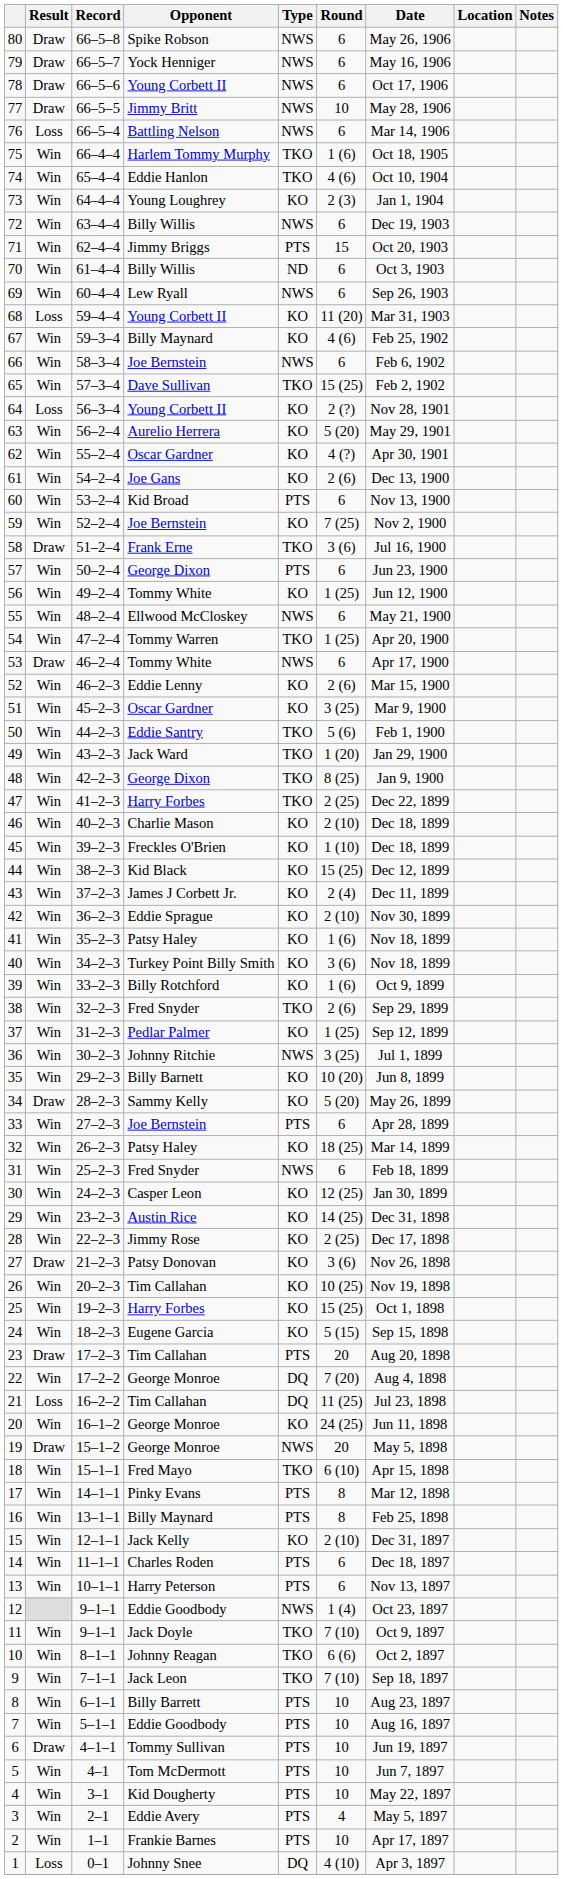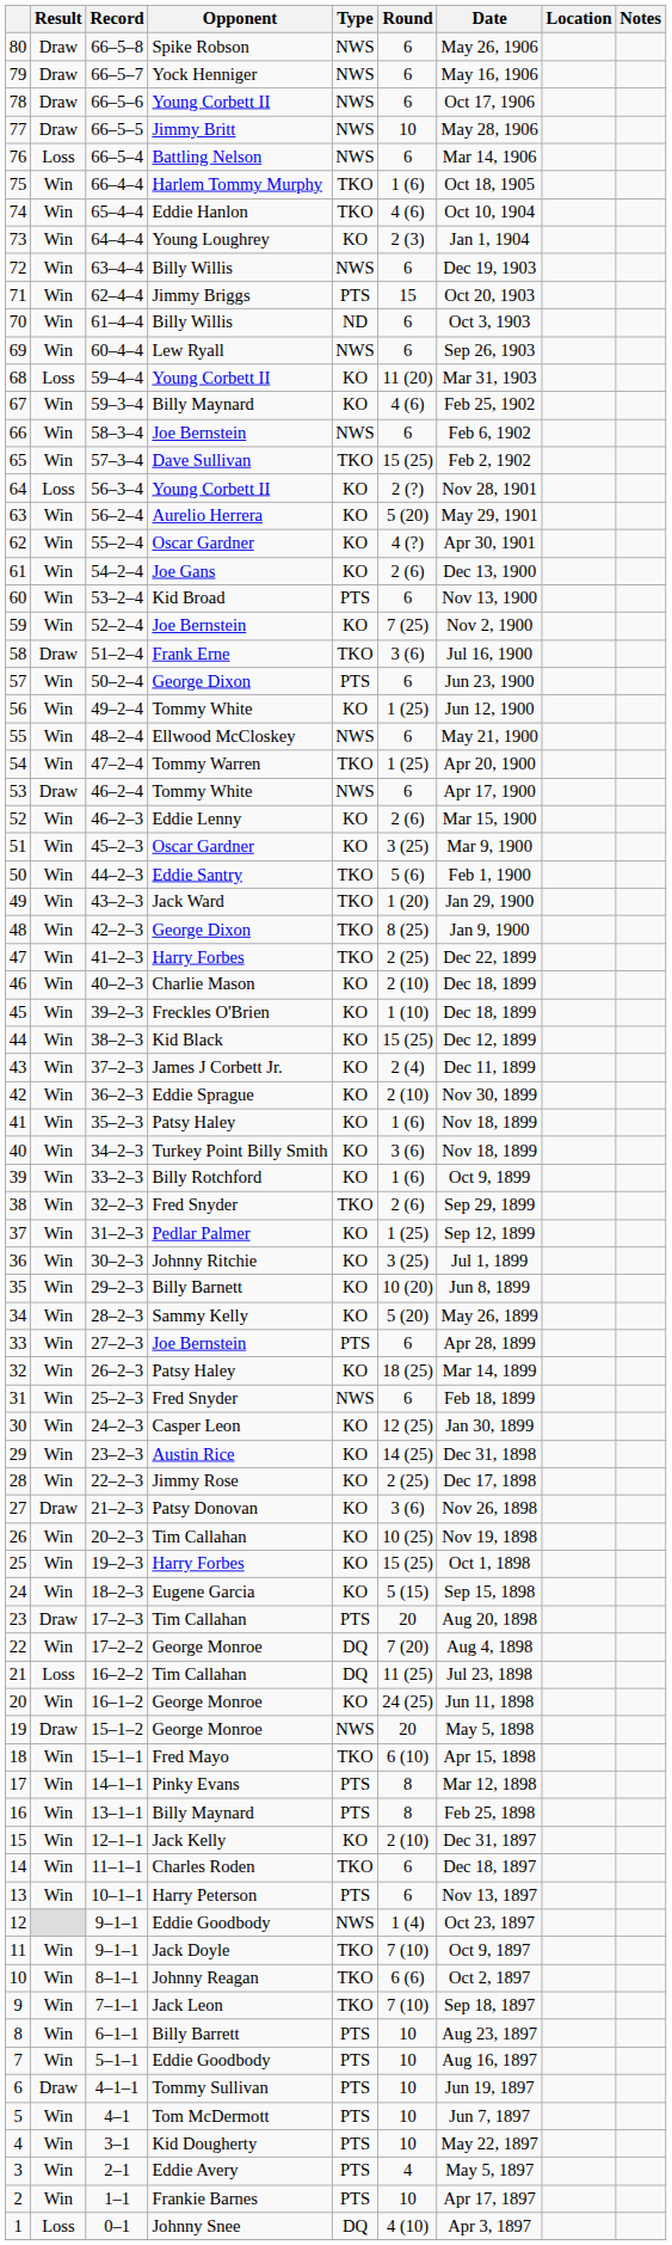36 | Type: NWS -> KO
34 | Result: Draw -> Win
14 | Type: PTS -> TKO
